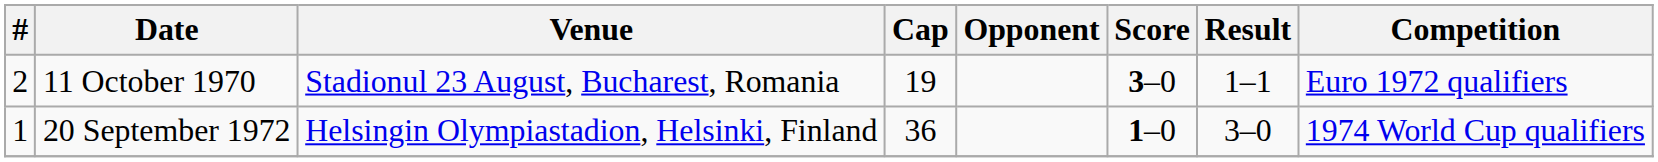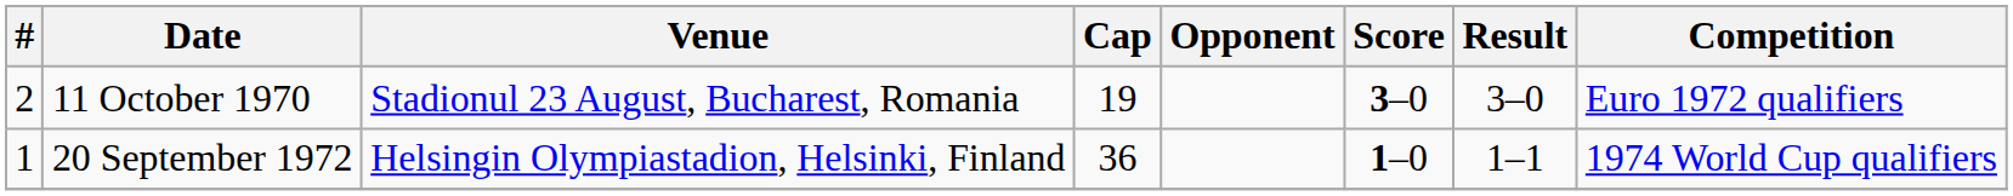11 October 1970 | Result: 1–1 -> 3–0
20 September 1972 | Result: 3–0 -> 1–1
